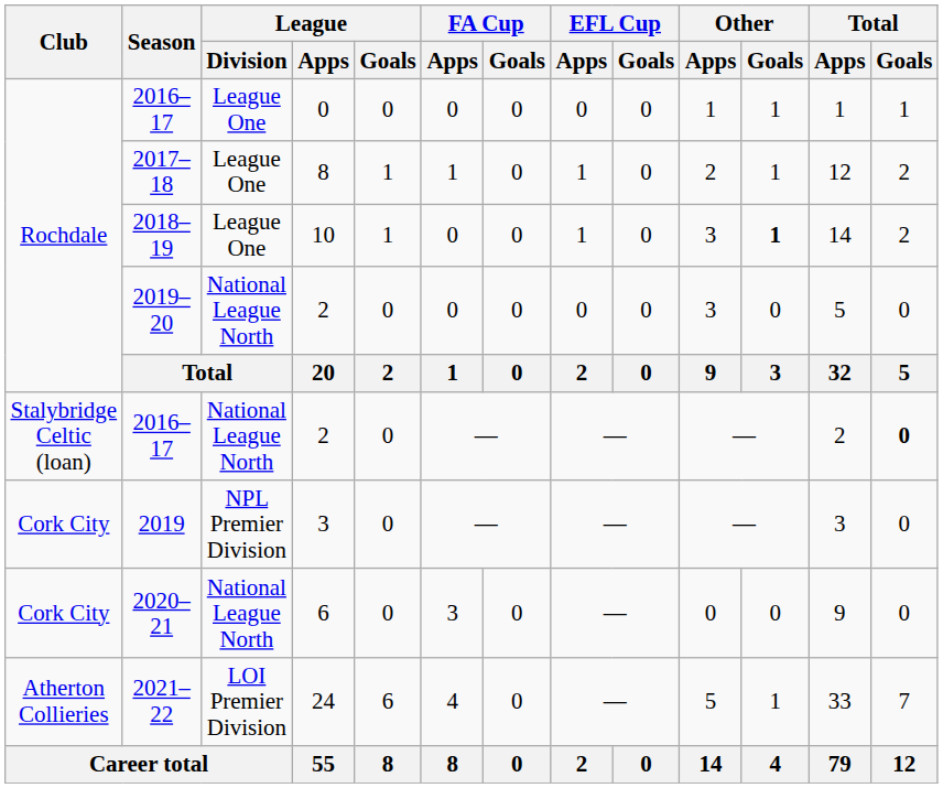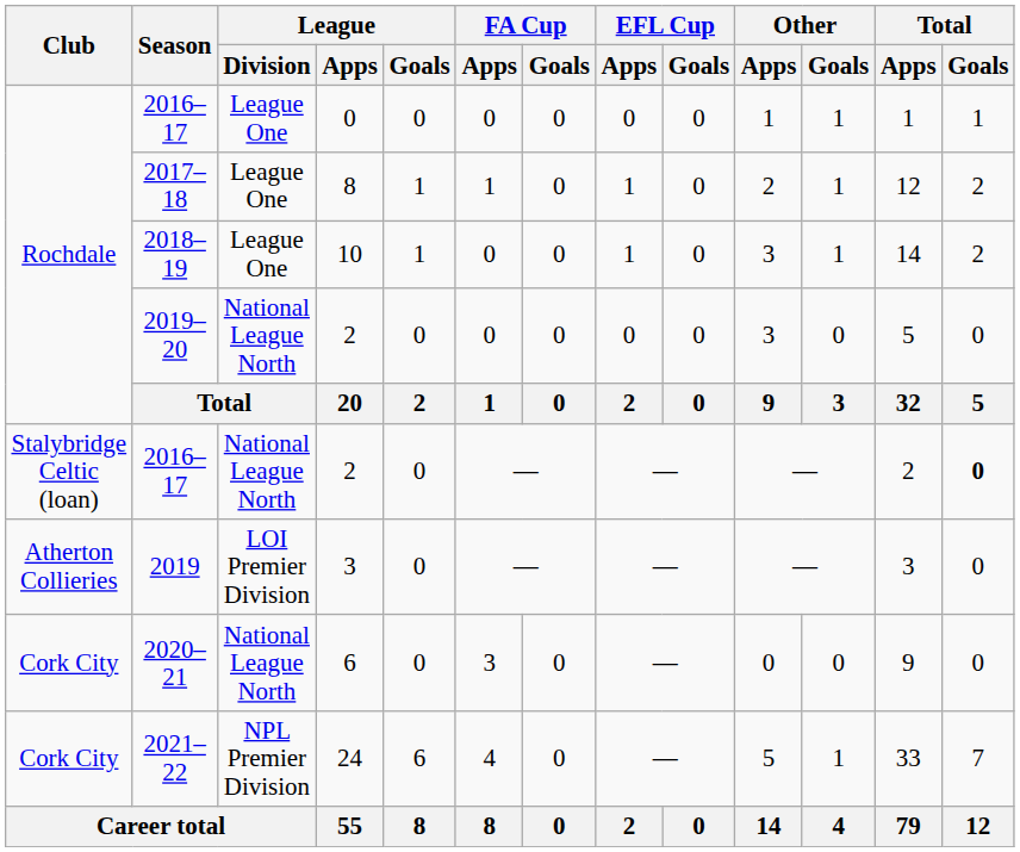2018–19 | Other / Goals: bold -> normal
2019 | Club: Cork City -> Atherton Collieries
2019 | League / Division: NPL Premier Division -> LOI Premier Division
2021–22 | Club: Atherton Collieries -> Cork City
2021–22 | League / Division: LOI Premier Division -> NPL Premier Division
